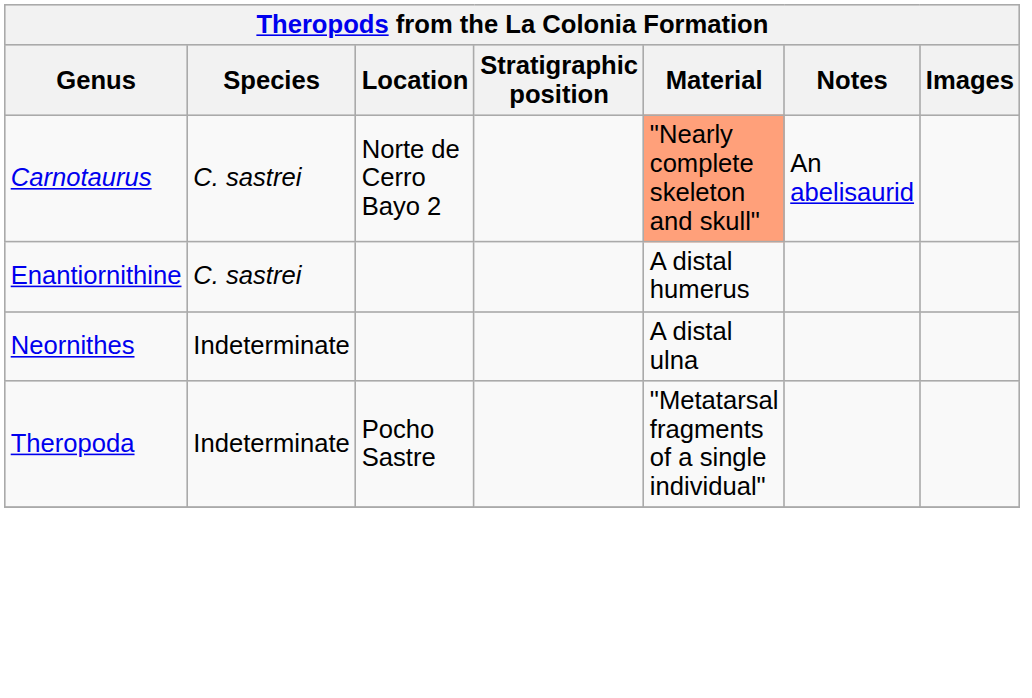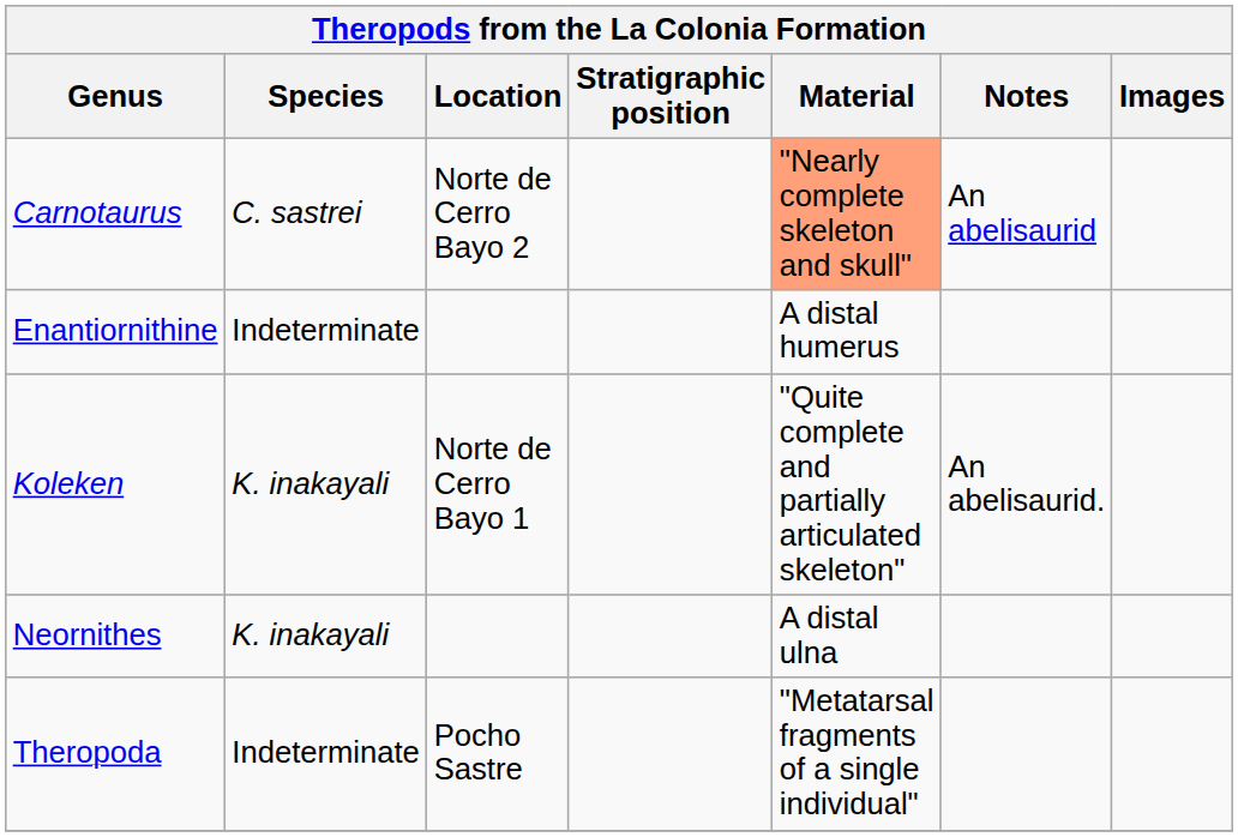Enantiornithine | Species: C. sastrei -> Indeterminate
+ row: Koleken | K. inakayali | Norte de Cerro Bayo 1 | "Quite complete and partially articulated skeleton" | An abelisaurid.
Neornithes | Species: Indeterminate -> K. inakayali
